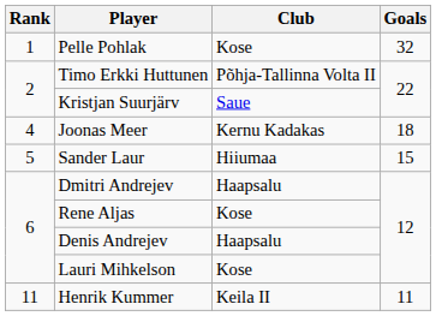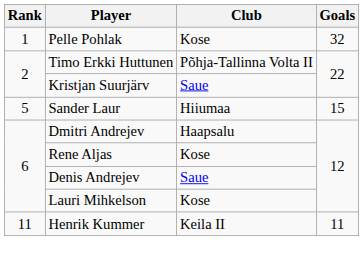- row: 4 | Joonas Meer | Kernu Kadakas | 18
Denis Andrejev | Club: Haapsalu -> Saue
